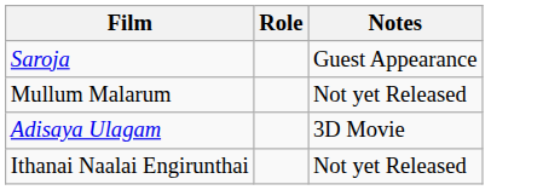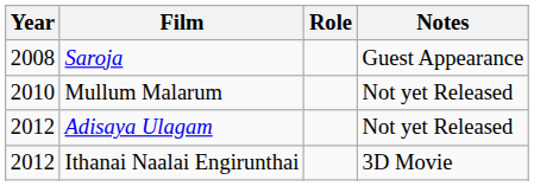+ column: Year | 2008 | 2010 | 2012 | 2012
Adisaya Ulagam | Notes: 3D Movie -> Not yet Released
Ithanai Naalai Engirunthai | Notes: Not yet Released -> 3D Movie
